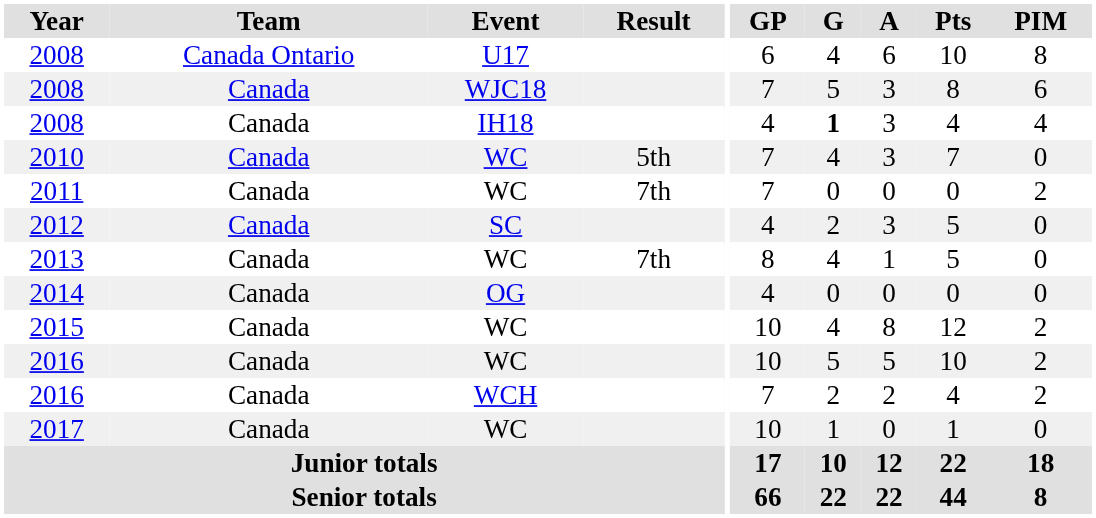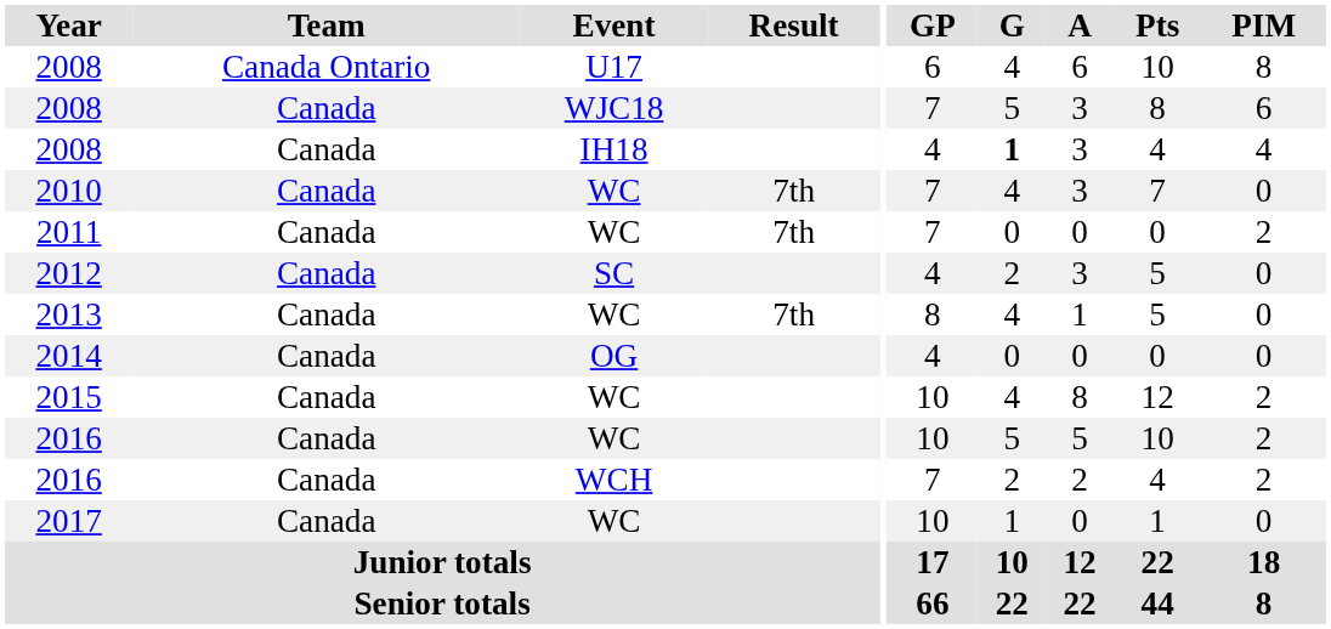2010 | Result: 5th -> 7th
